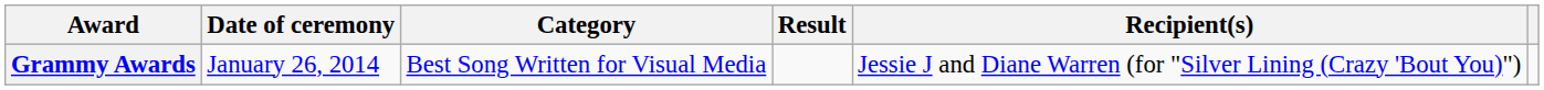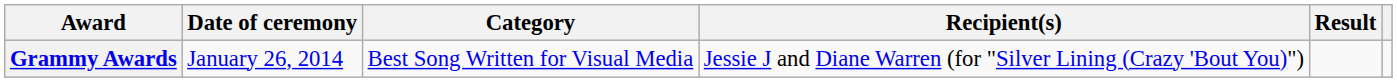columns swapped: Recipient(s) <-> Result
